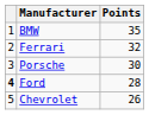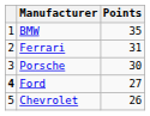Ferrari | Points: 32 -> 31
Ford | Points: 28 -> 27
